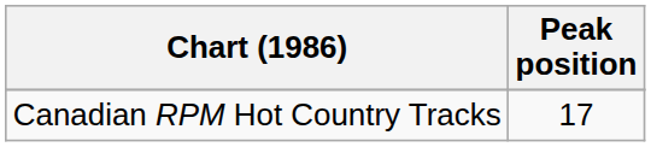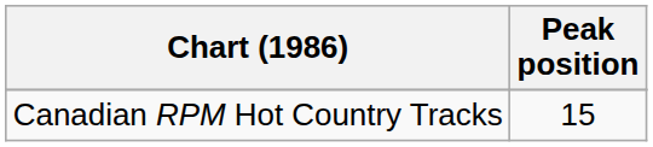Canadian RPM Hot Country Tracks | Peak position: 17 -> 15
